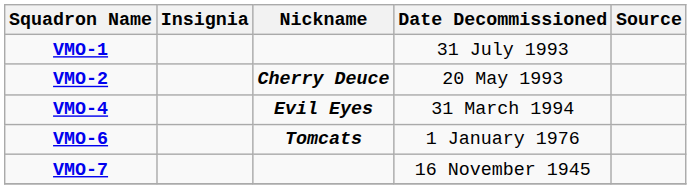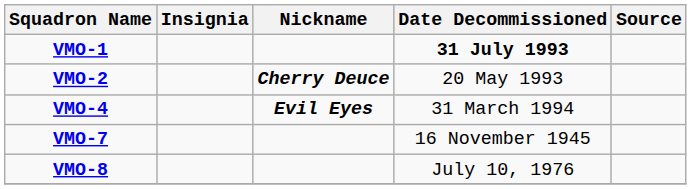VMO-1 | Date Decommissioned: normal -> bold
- row: VMO-6 | Tomcats | 1 January 1976
+ row: VMO-8 | July 10, 1976
